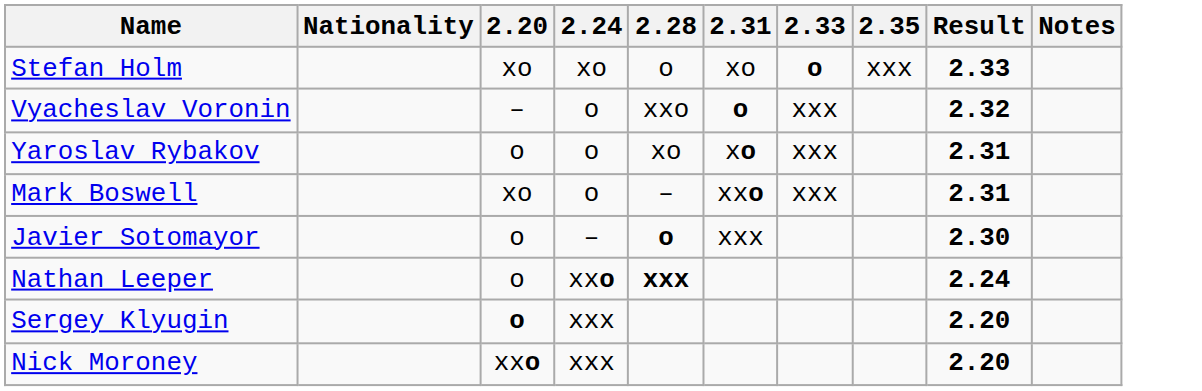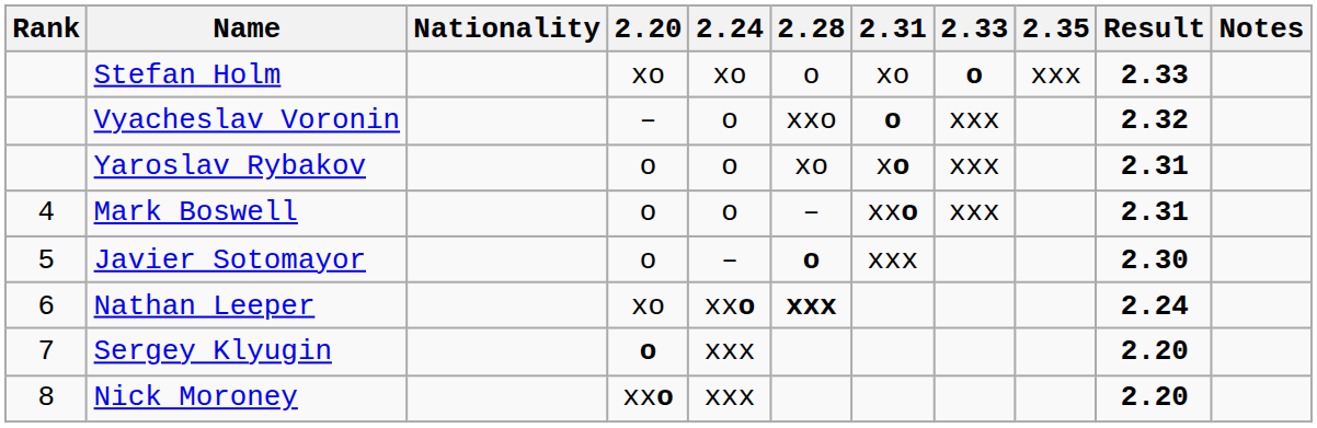+ column: Rank | 4 | 5 | 6 | 7 | 8
Mark Boswell | 2.20: xo -> o
Nathan Leeper | 2.20: o -> xo
